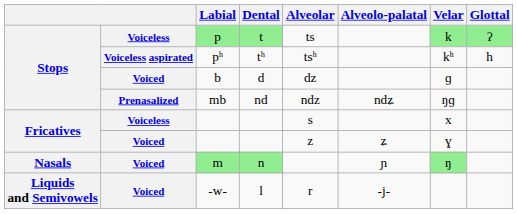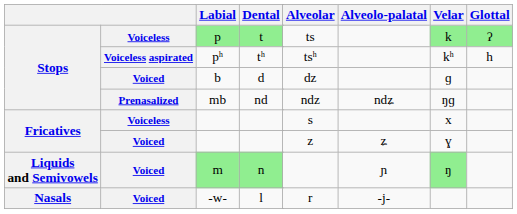m | column 1: Nasals -> Liquids and Semivowels
-w- | column 1: Liquids and Semivowels -> Nasals
